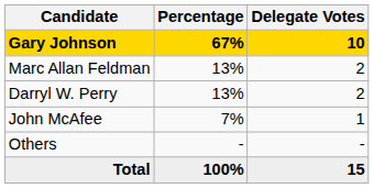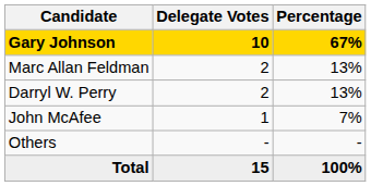columns swapped: Delegate Votes <-> Percentage
